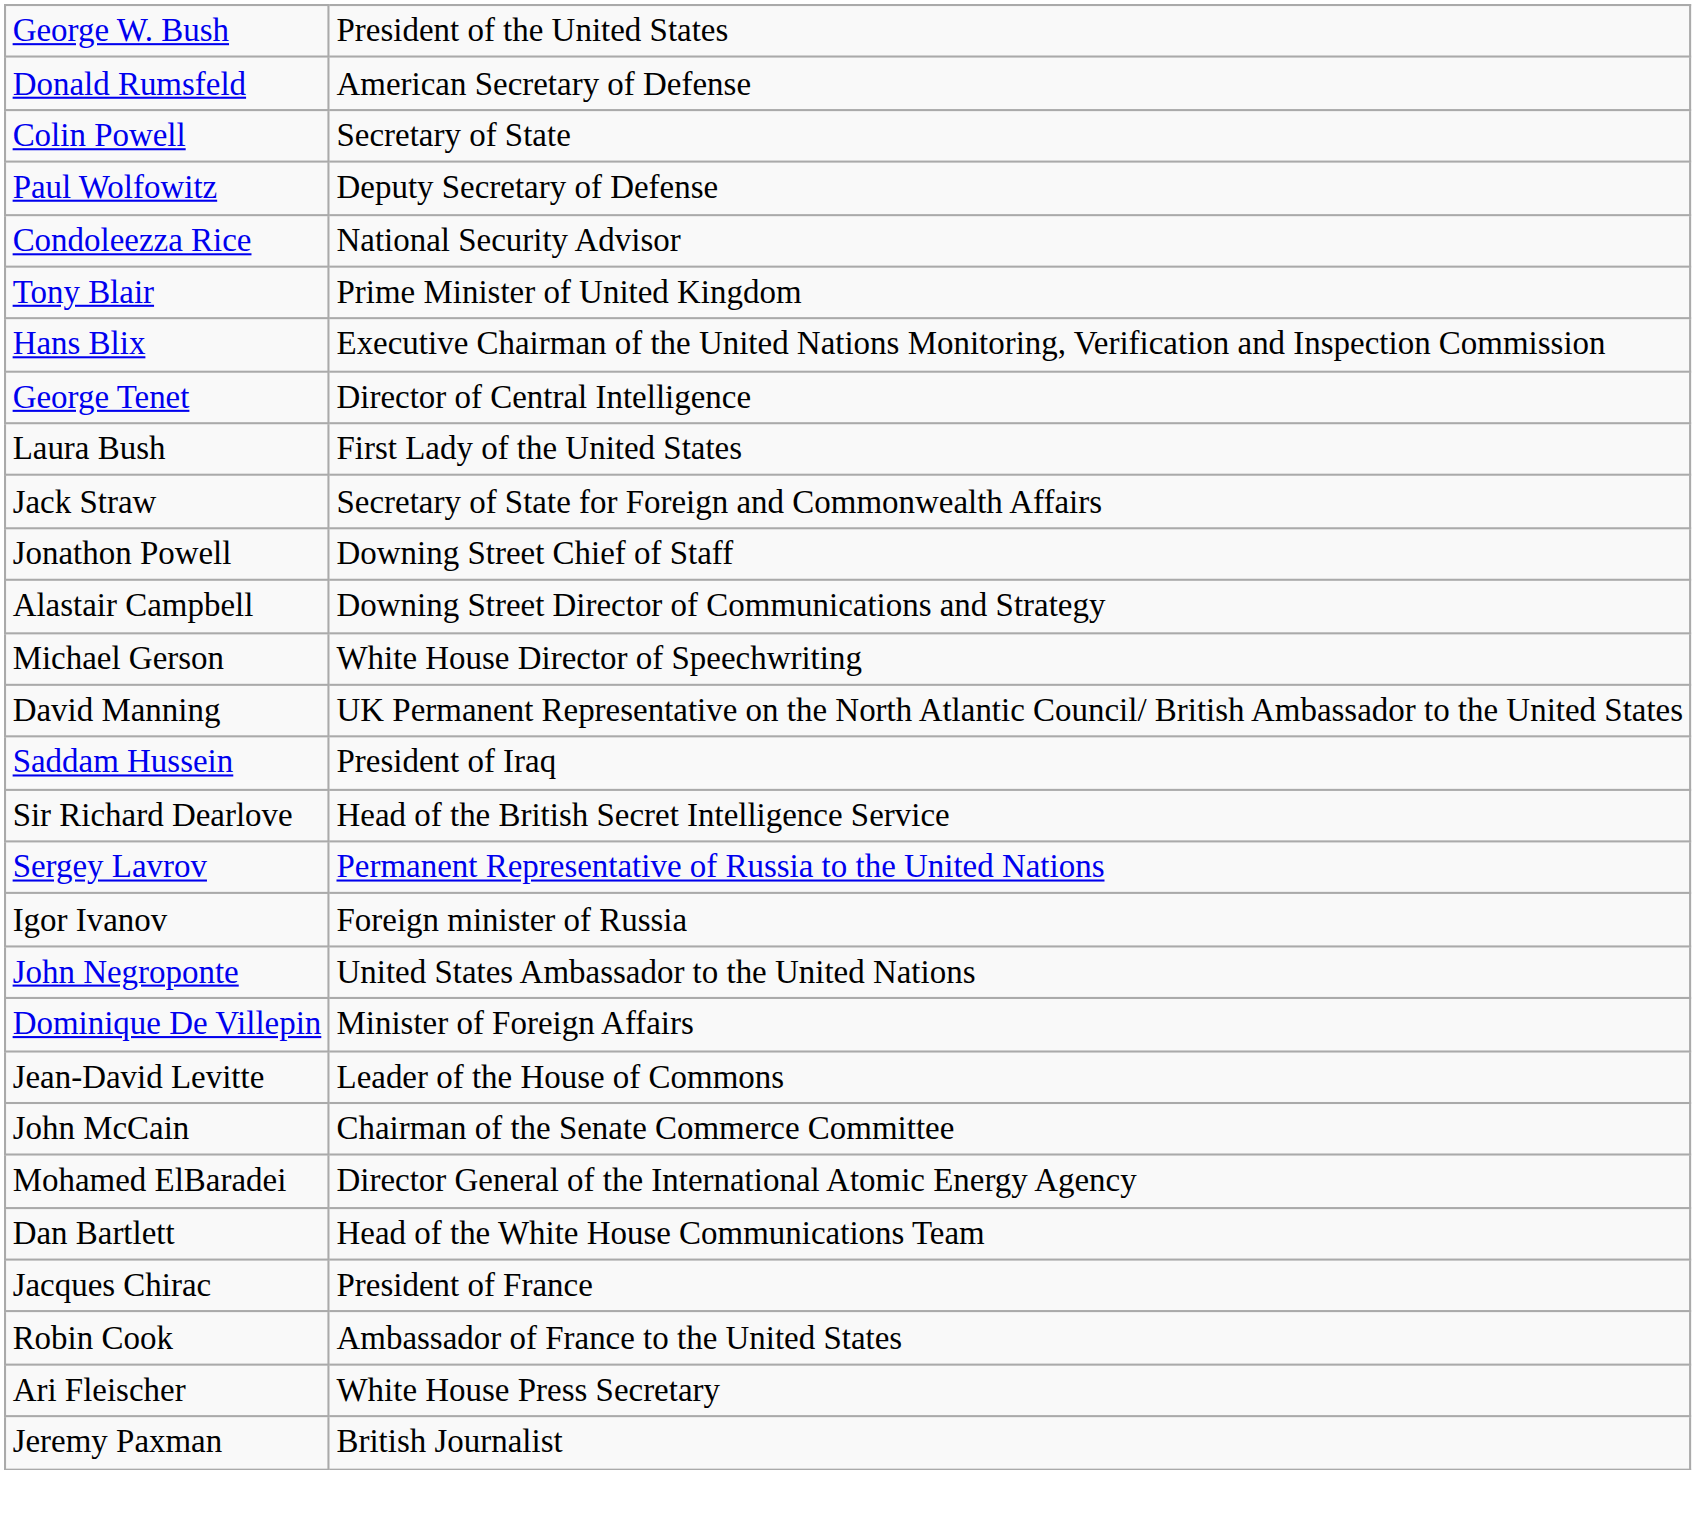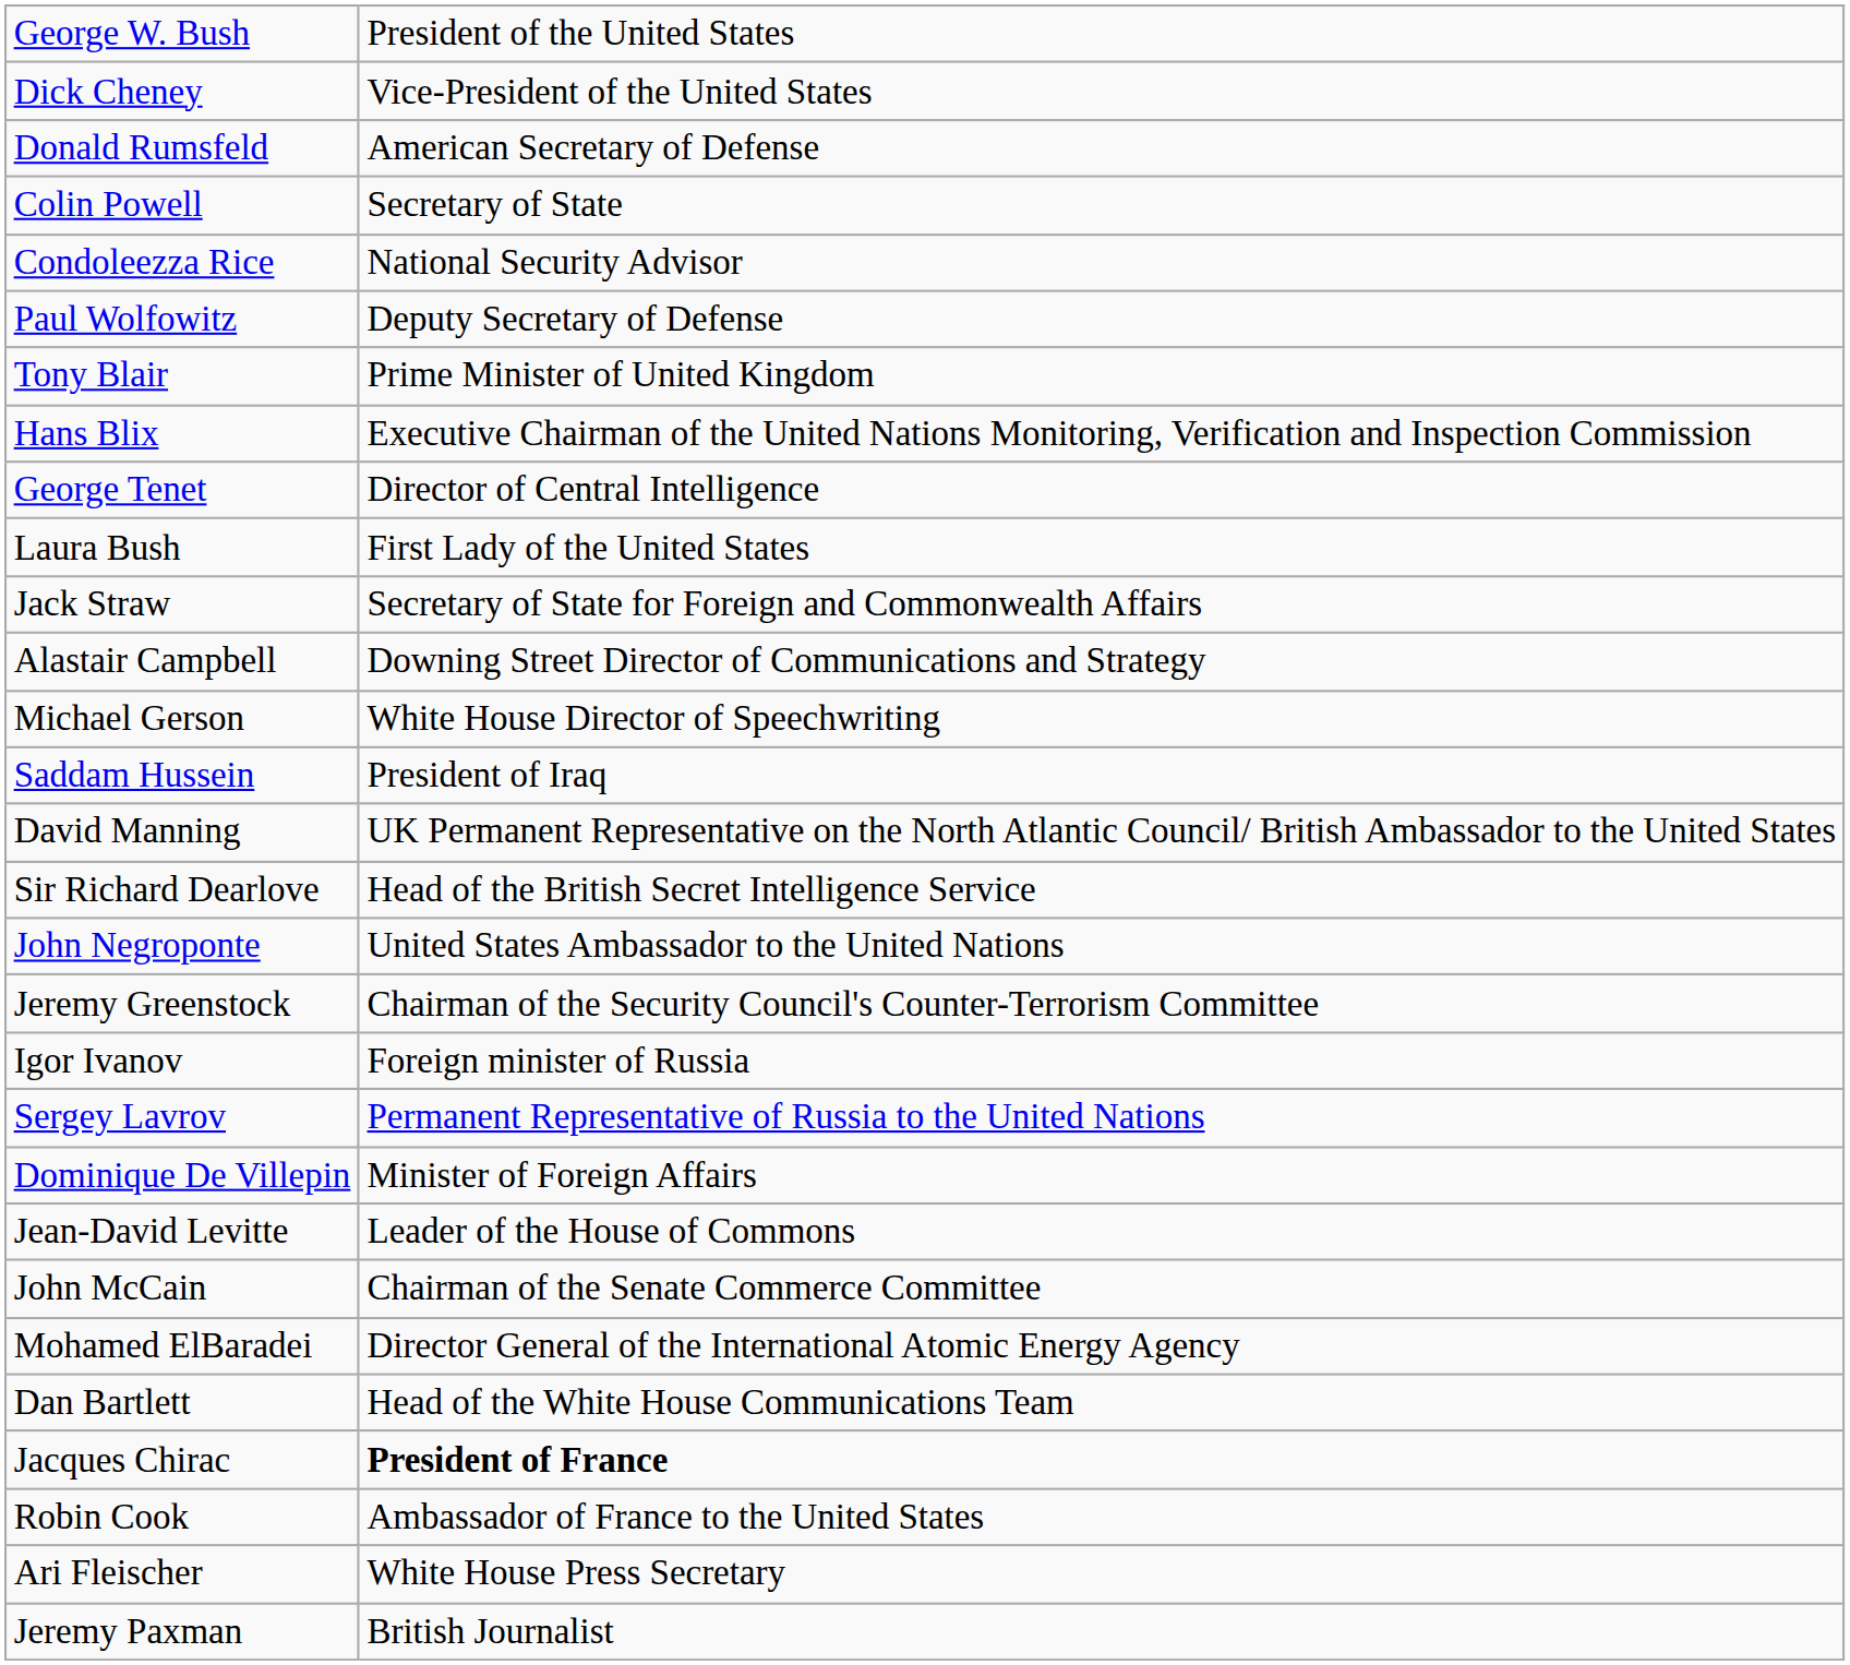+ row: Dick Cheney | Vice-President of the United States
rows swapped: Condoleezza Rice <-> Paul Wolfowitz
- row: Jonathon Powell | Downing Street Chief of Staff
rows swapped: Saddam Hussein <-> David Manning
rows swapped: John Negroponte <-> Sergey Lavrov
+ row: Jeremy Greenstock | Chairman of the Security Council's Counter-Terrorism Committee
Jacques Chirac | column 2: normal -> bold
